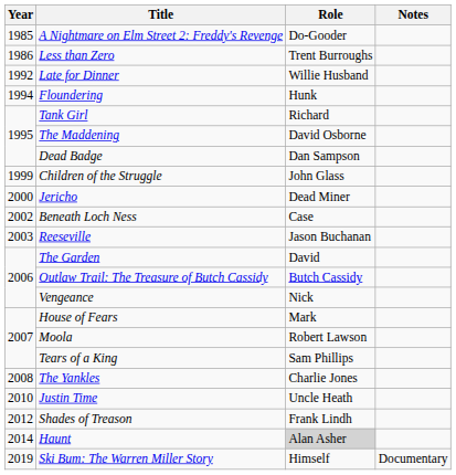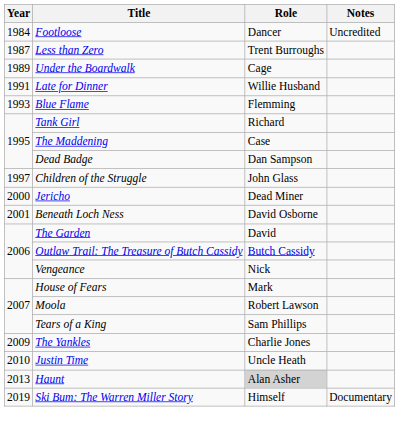+ row: 1984 | Footloose | Dancer | Uncredited
- row: 1985 | A Nightmare on Elm Street 2: Freddy's Revenge | Do-Gooder
Less than Zero | Year: 1986 -> 1987
+ row: 1989 | Under the Boardwalk | Cage
Late for Dinner | Year: 1992 -> 1991
+ row: 1993 | Blue Flame | Flemming
- row: 1994 | Floundering | Hunk
The Maddening | Role: David Osborne -> Case
Children of the Struggle | Year: 1999 -> 1997
Beneath Loch Ness | Year: 2002 -> 2001
Beneath Loch Ness | Role: Case -> David Osborne
- row: 2003 | Reeseville | Jason Buchanan
The Yankles | Year: 2008 -> 2009
- row: 2012 | Shades of Treason | Frank Lindh
Haunt | Year: 2014 -> 2013
